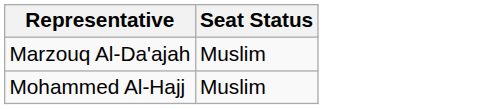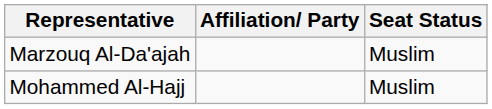+ column: Affiliation/ Party
